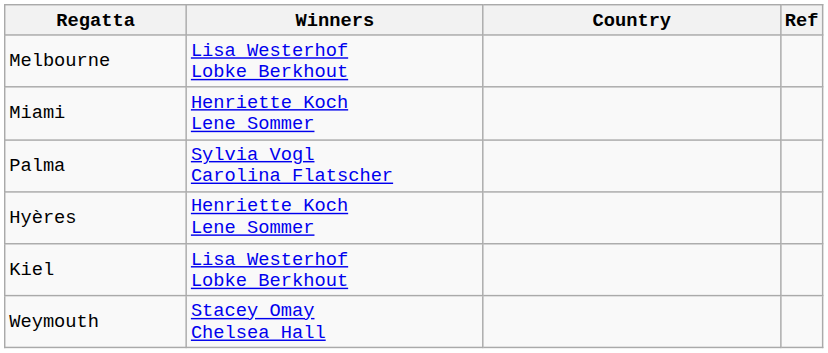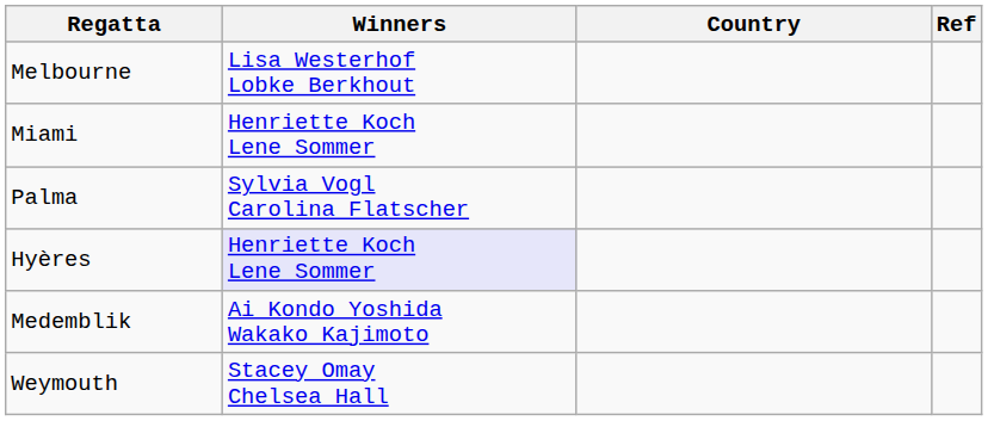Hyères | Winners: no background -> lavender background
+ row: Medemblik | Ai Kondo Yoshida Wakako Kajimoto
- row: Kiel | Lisa Westerhof Lobke Berkhout
